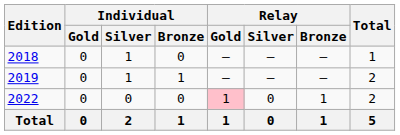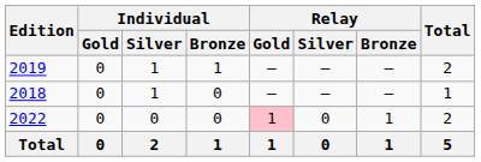rows swapped: 2018 <-> 2019
